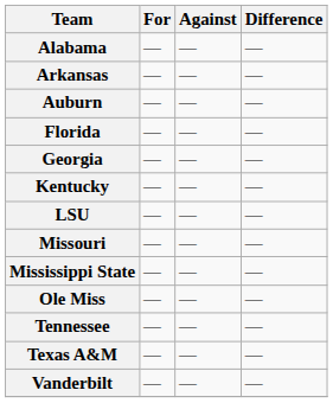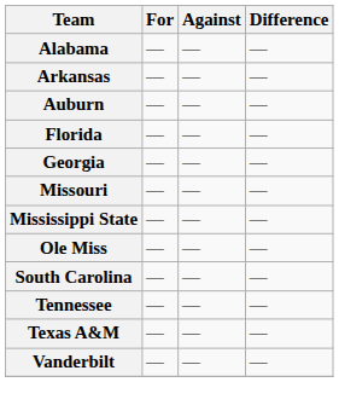- row: Kentucky | ― | ― | ―
- row: LSU | ― | ― | ―
+ row: South Carolina | ― | ― | ―
